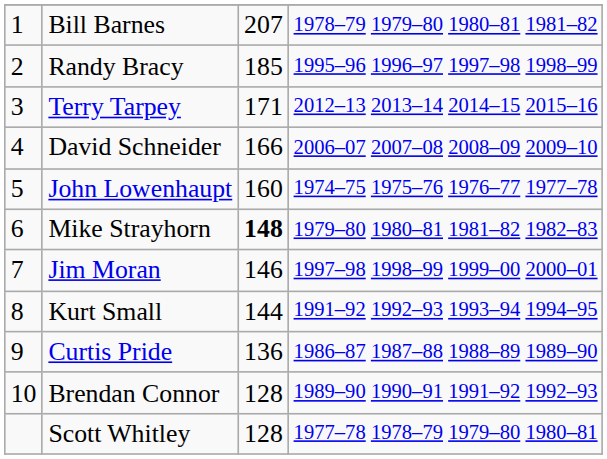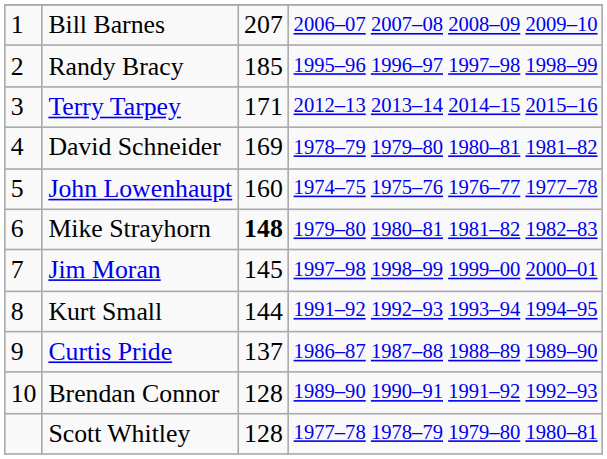Bill Barnes | column 4: 1978–79 1979–80 1980–81 1981–82 -> 2006–07 2007–08 2008–09 2009–10
David Schneider | column 3: 166 -> 169
David Schneider | column 4: 2006–07 2007–08 2008–09 2009–10 -> 1978–79 1979–80 1980–81 1981–82
Jim Moran | column 3: 146 -> 145
Curtis Pride | column 3: 136 -> 137
